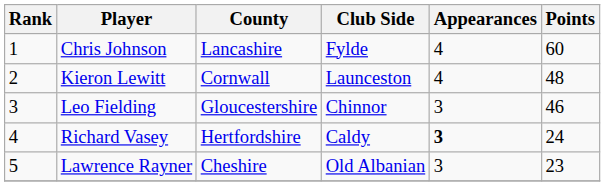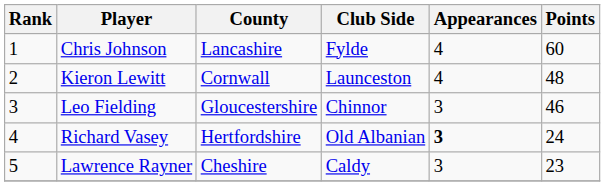Richard Vasey | Club Side: Caldy -> Old Albanian
Lawrence Rayner | Club Side: Old Albanian -> Caldy
